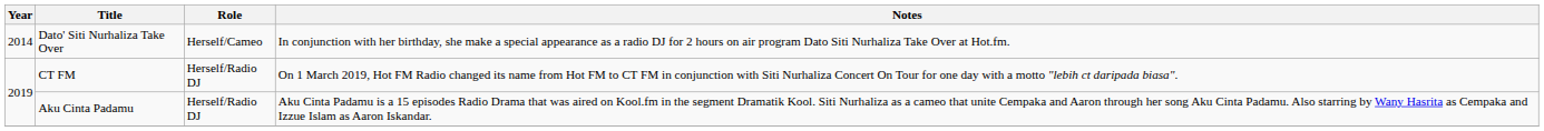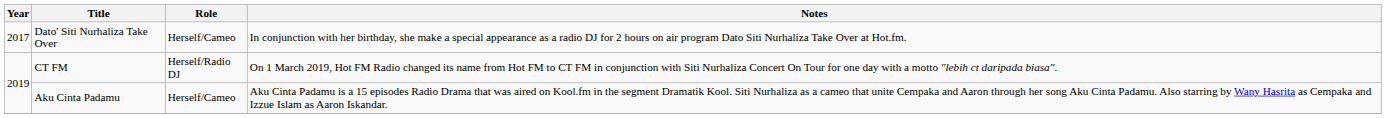Dato' Siti Nurhaliza Take Over | Year: 2014 -> 2017
Aku Cinta Padamu | Role: Herself/Radio DJ -> Herself/Cameo
